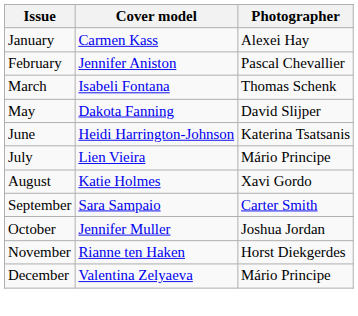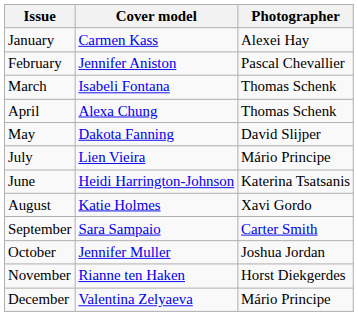+ row: April | Alexa Chung | Thomas Schenk
rows swapped: June <-> July
